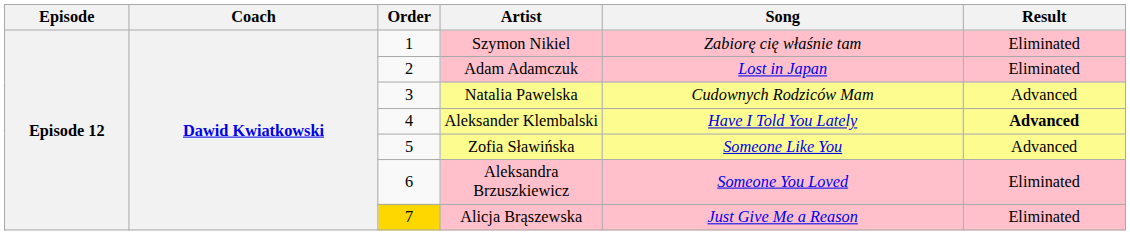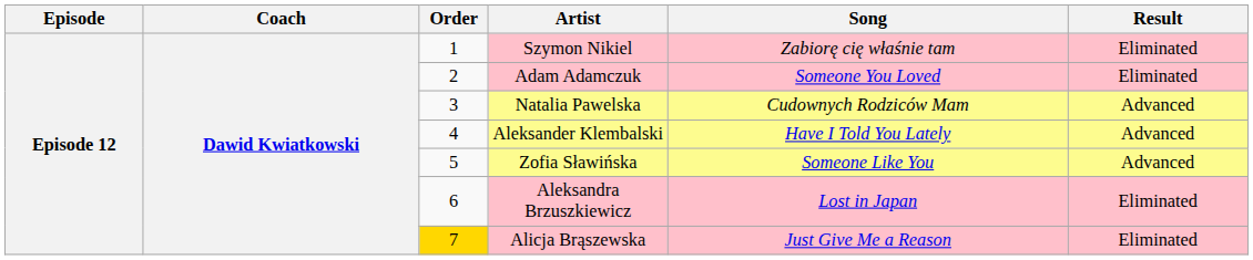Adam Adamczuk | Song: Lost in Japan -> Someone You Loved
Aleksander Klembalski | Result: bold -> normal
Aleksandra Brzuszkiewicz | Song: Someone You Loved -> Lost in Japan
